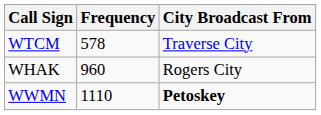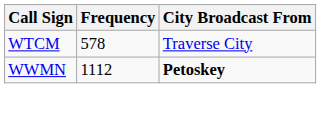- row: WHAK | 960 | Rogers City
WWMN | Frequency: 1110 -> 1112
